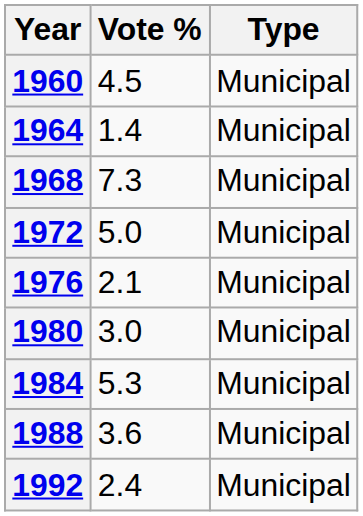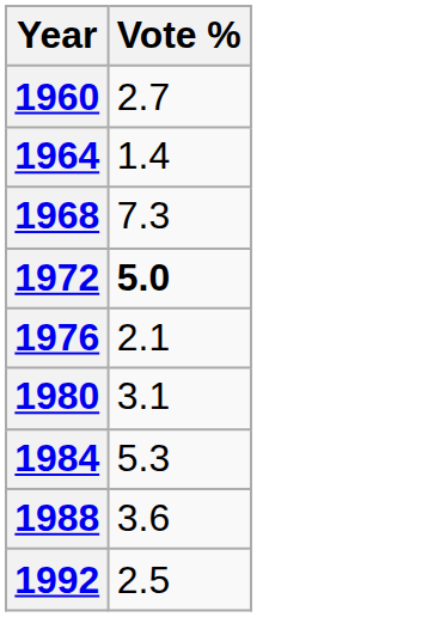- column: Type | Municipal | Municipal | Municipal | Municipal | Municipal | Municipal | Municipal | Municipal | Municipal
1960 | Vote %: 4.5 -> 2.7
1972 | Vote %: normal -> bold
1980 | Vote %: 3.0 -> 3.1
1992 | Vote %: 2.4 -> 2.5
